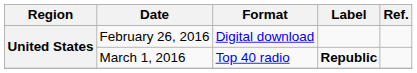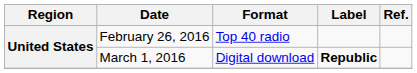February 26, 2016 | Format: Digital download -> Top 40 radio
March 1, 2016 | Format: Top 40 radio -> Digital download
